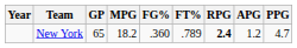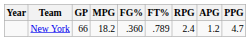New York | GP: 65 -> 66
New York | RPG: bold -> normal
